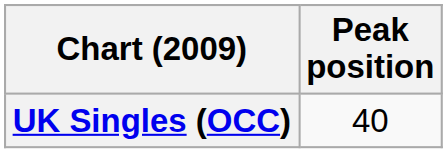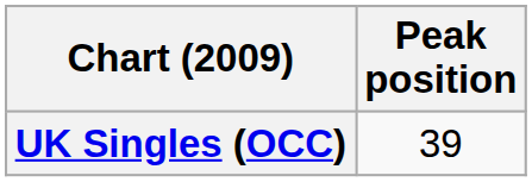UK Singles (OCC) | Peak position: 40 -> 39
